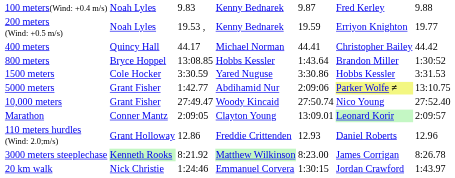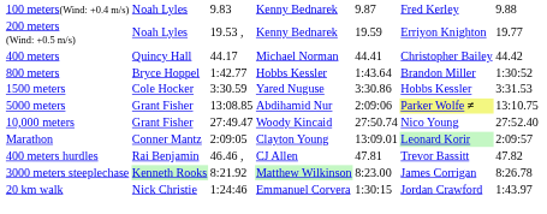800 meters | column 3: 13:08.85 -> 1:42.77
5000 meters | column 3: 1:42.77 -> 13:08.85
- row: 110 meters hurdles (Wind: 2.0;m/s) | Grant Holloway | 12.86 | Freddie Crittenden | 12.93 | Daniel Roberts | 12.96
+ row: 400 meters hurdles | Rai Benjamin | 46.46 , | CJ Allen | 47.81 | Trevor Bassitt | 47.82
